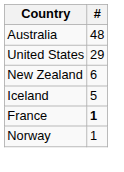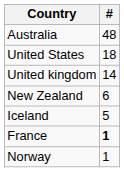United States | #: 29 -> 18
+ row: United kingdom | 14
